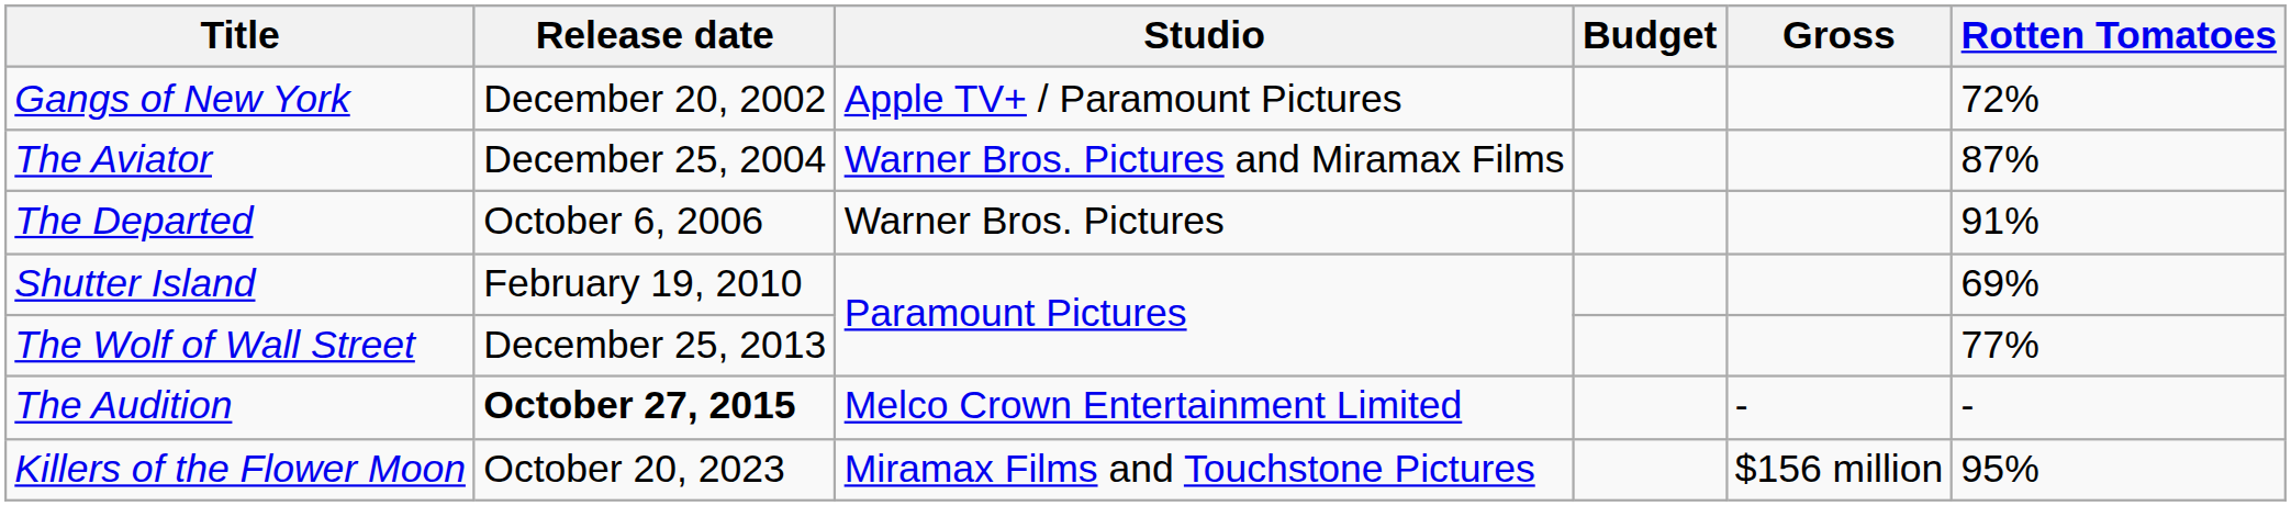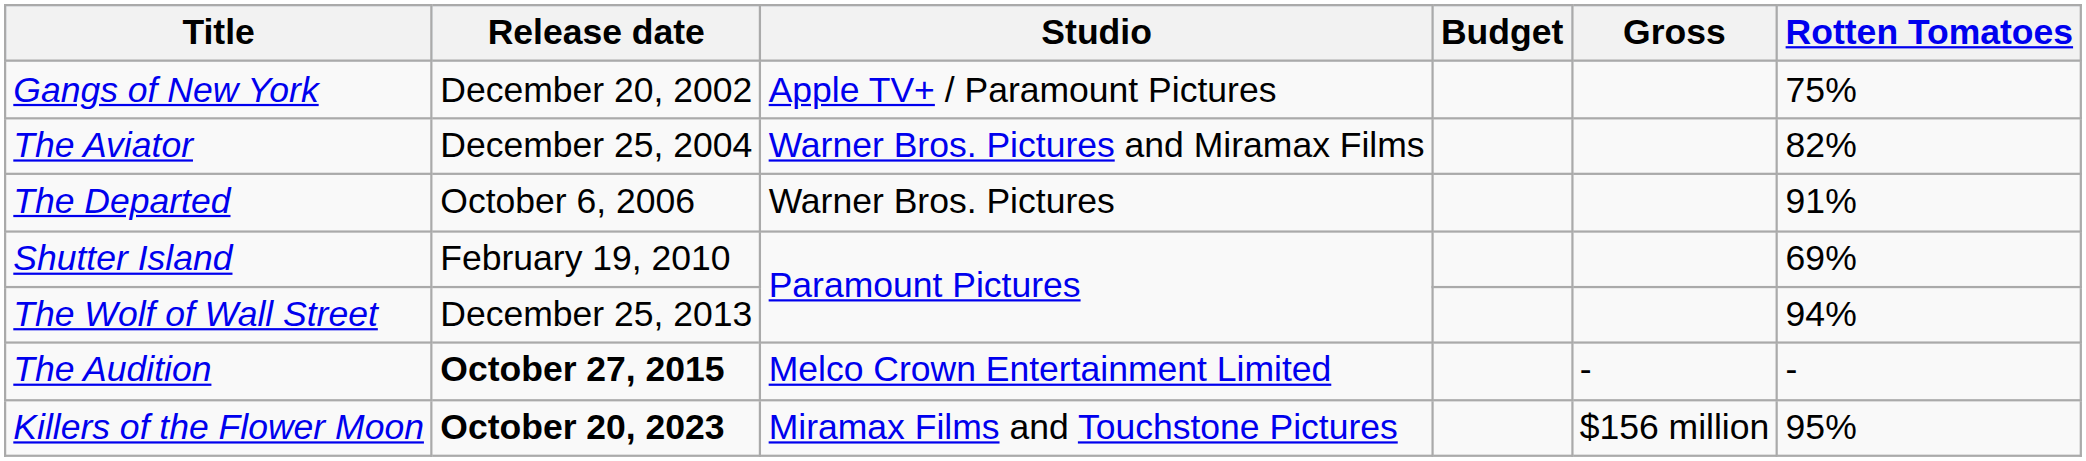Gangs of New York | Rotten Tomatoes: 72% -> 75%
The Aviator | Rotten Tomatoes: 87% -> 82%
The Wolf of Wall Street | Rotten Tomatoes: 77% -> 94%
Killers of the Flower Moon | Release date: normal -> bold
